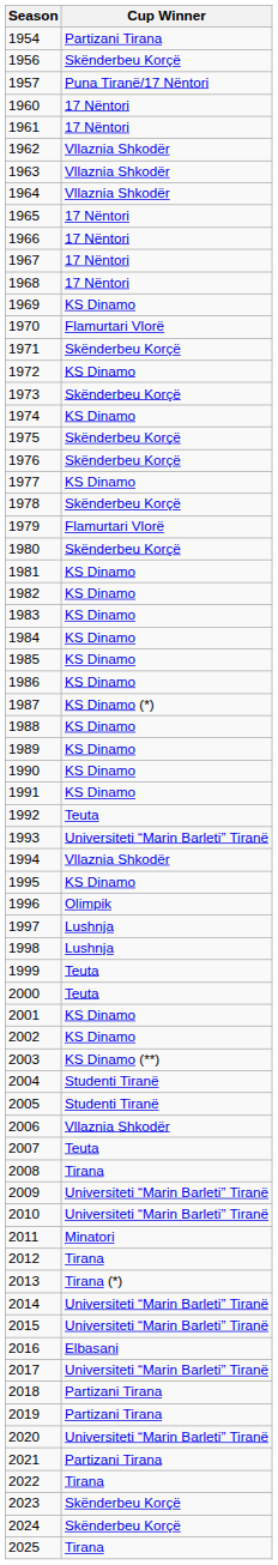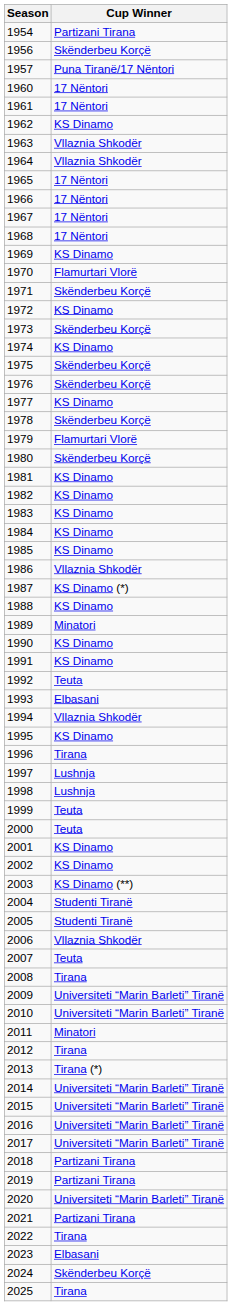1962 | Cup Winner: Vllaznia Shkodër -> KS Dinamo
1986 | Cup Winner: KS Dinamo -> Vllaznia Shkodër
1989 | Cup Winner: KS Dinamo -> Minatori
1993 | Cup Winner: Universiteti “Marin Barleti” Tiranë -> Elbasani
1996 | Cup Winner: Olimpik -> Tirana
2016 | Cup Winner: Elbasani -> Universiteti “Marin Barleti” Tiranë
2023 | Cup Winner: Skënderbeu Korçë -> Elbasani
